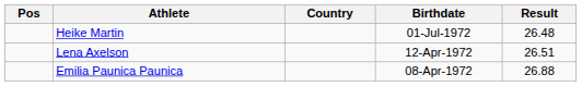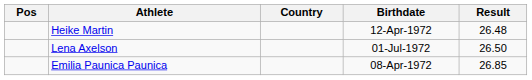Heike Martin | Birthdate: 01-Jul-1972 -> 12-Apr-1972
Lena Axelson | Birthdate: 12-Apr-1972 -> 01-Jul-1972
Lena Axelson | Result: 26.51 -> 26.50
Emilia Paunica Paunica | Result: 26.88 -> 26.85
